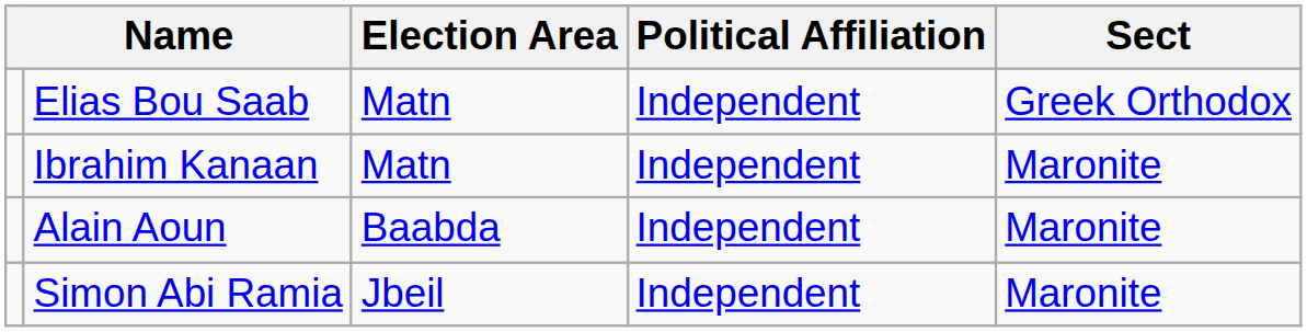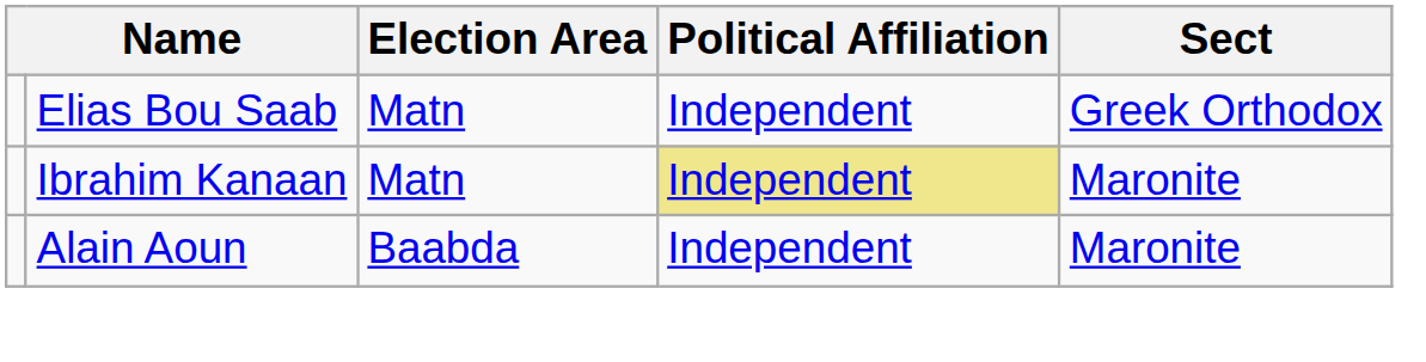Ibrahim Kanaan | Political Affiliation: no background -> khaki background
- row: Simon Abi Ramia | Jbeil | Independent | Maronite
